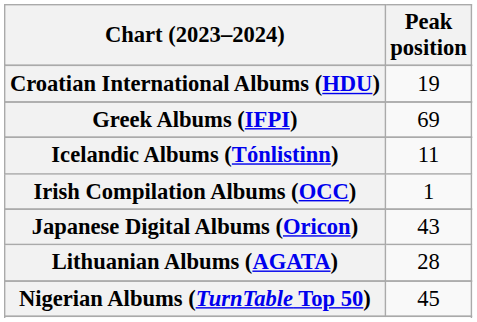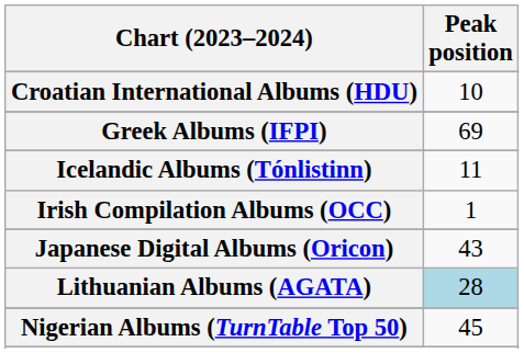Croatian International Albums (HDU) | Peak position: 19 -> 10
Lithuanian Albums (AGATA) | Peak position: no background -> lightblue background
